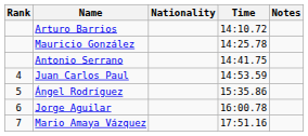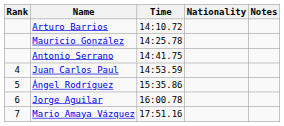columns swapped: Nationality <-> Time
